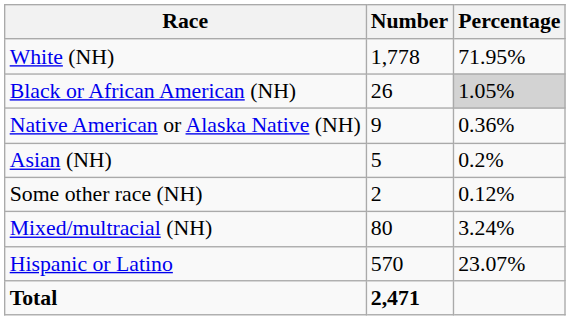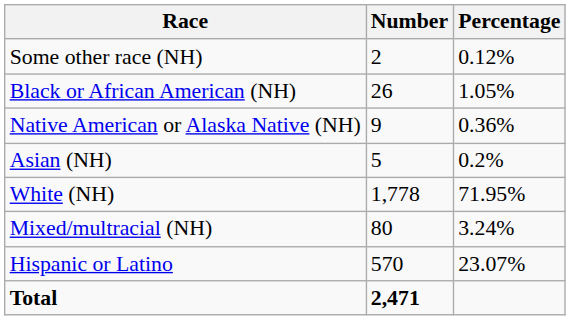rows swapped: White (NH) <-> Some other race (NH)
Black or African American (NH) | Percentage: lightgrey background -> no background
